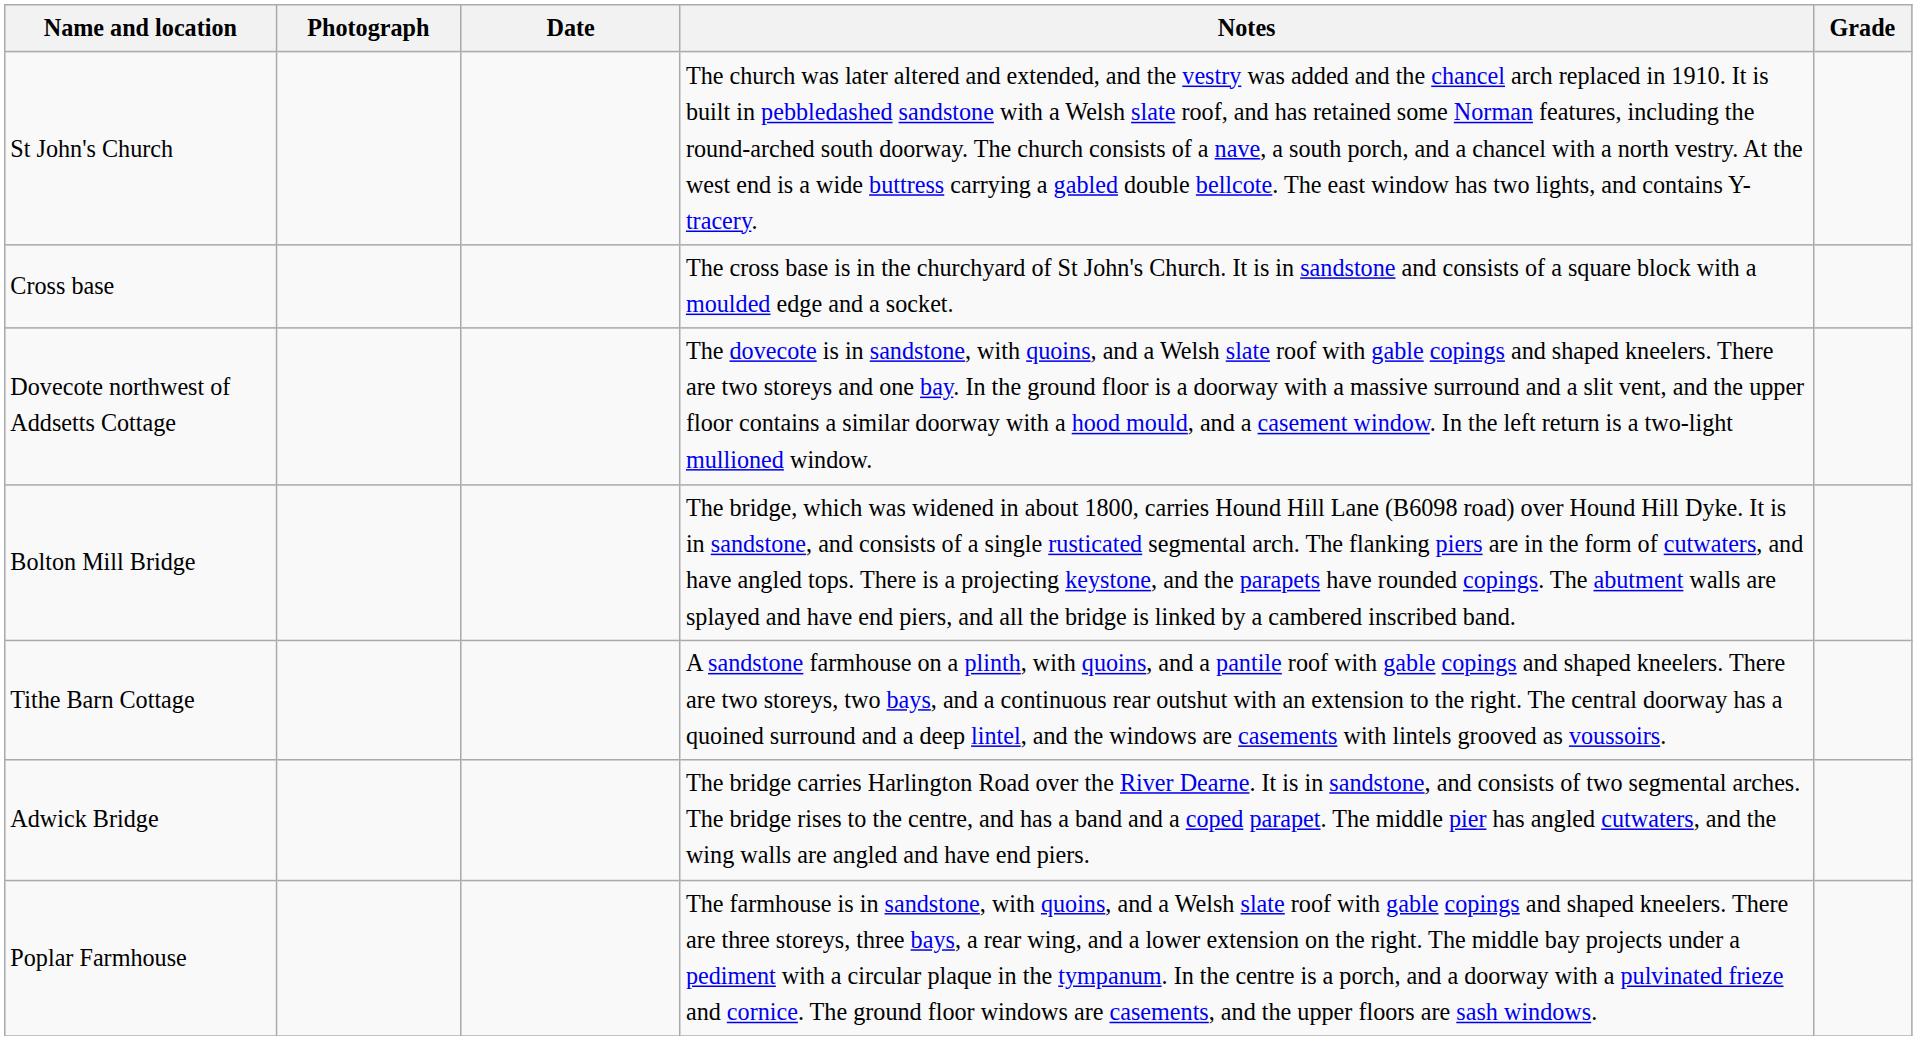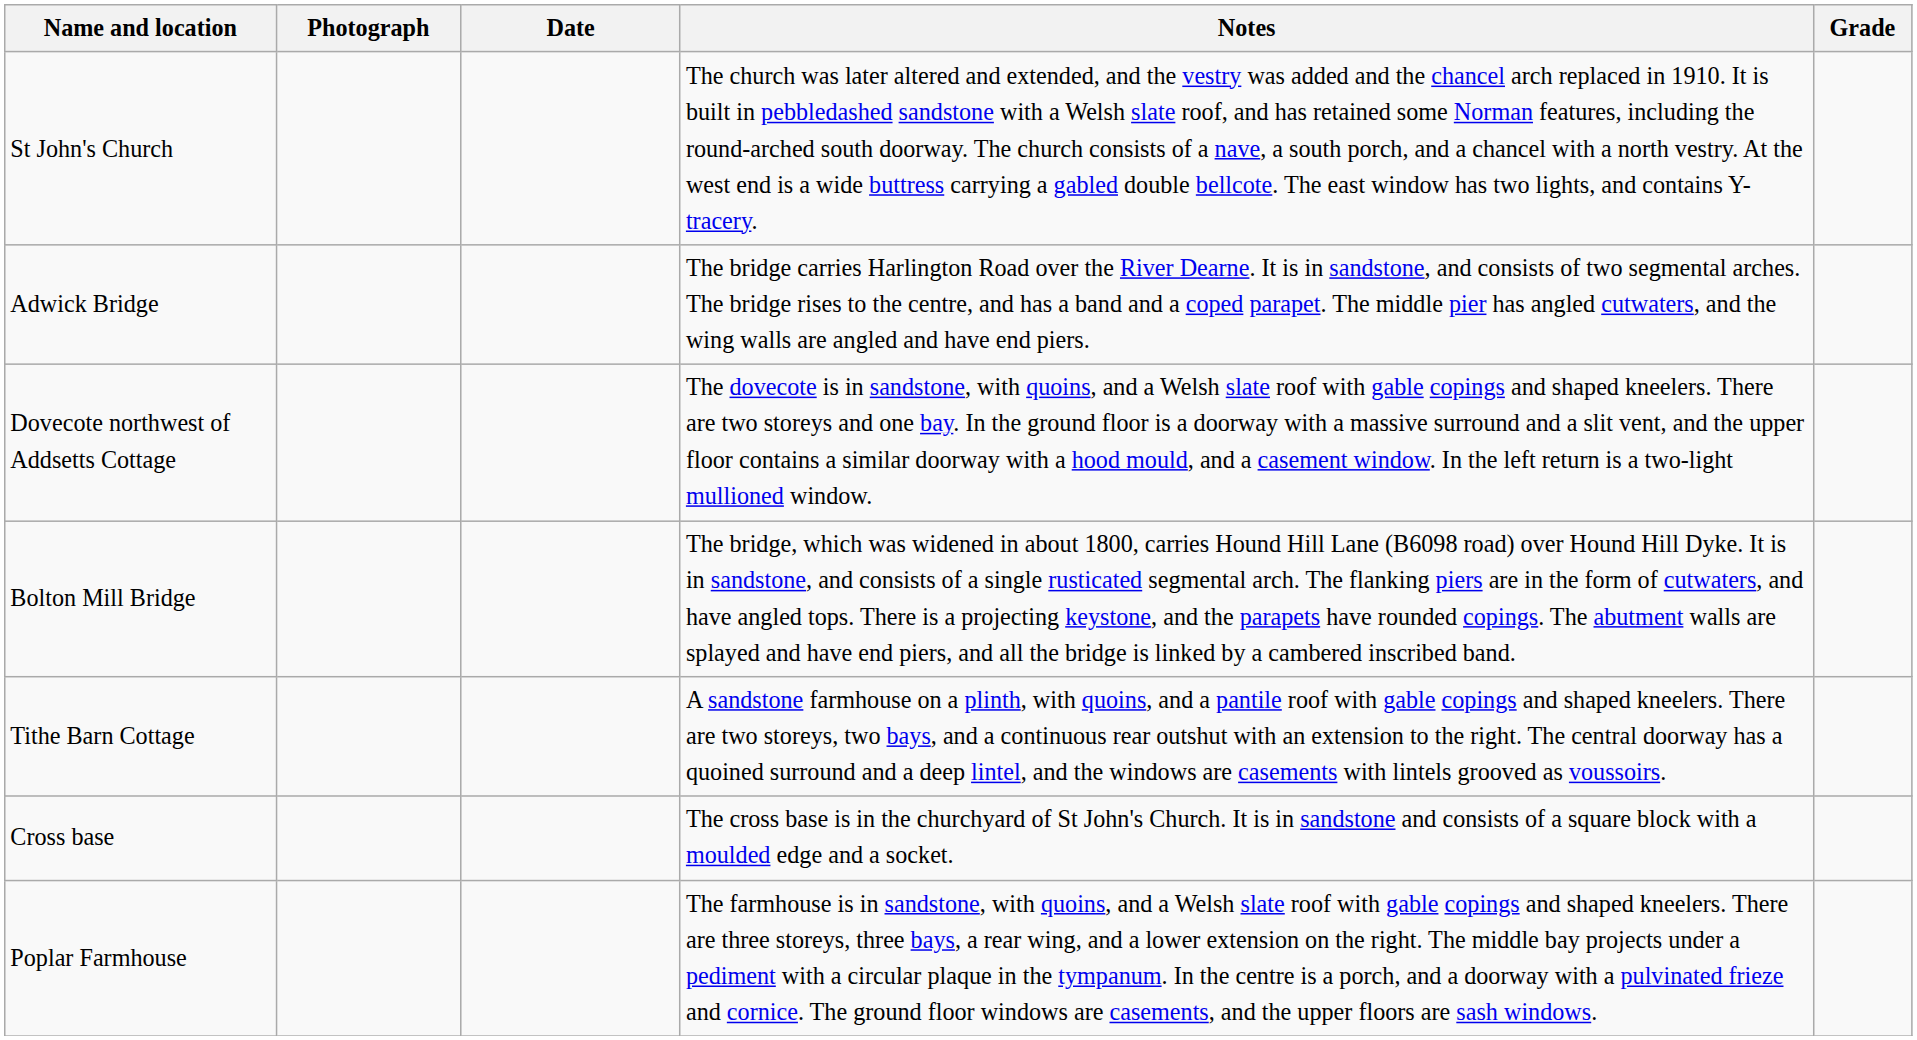rows swapped: Cross base <-> Adwick Bridge
